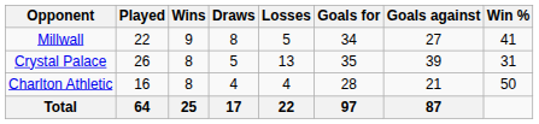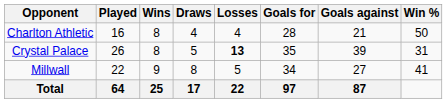rows swapped: Charlton Athletic <-> Millwall
Crystal Palace | Losses: normal -> bold
